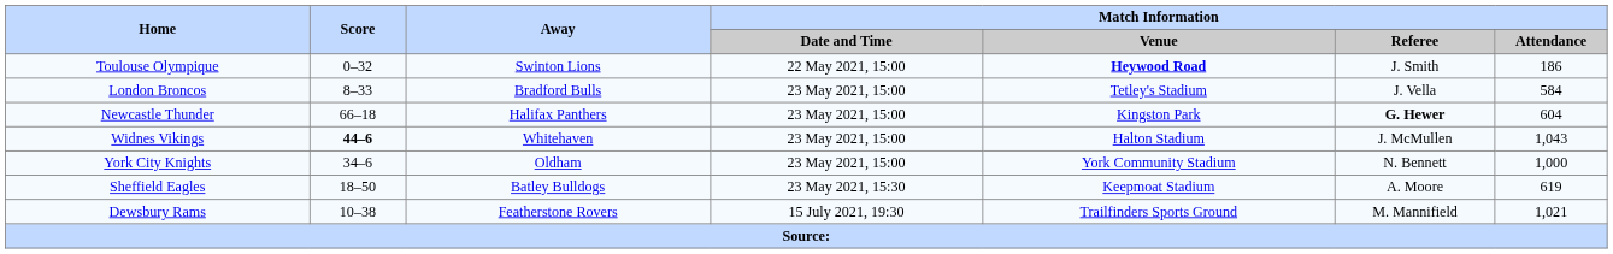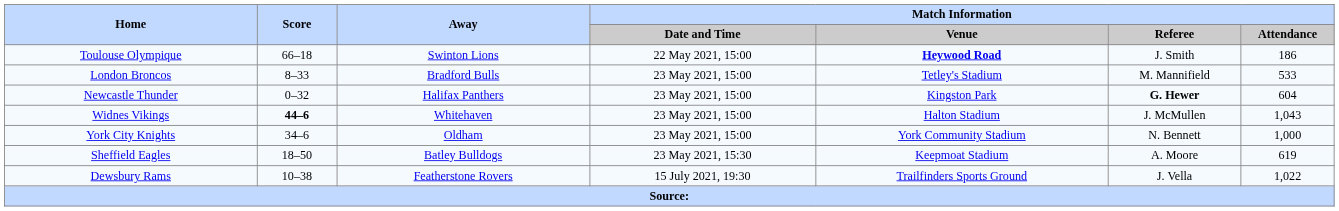Toulouse Olympique | Score: 0–32 -> 66–18
London Broncos | Match Information / Referee: J. Vella -> M. Mannifield
London Broncos | Match Information / Attendance: 584 -> 533
Newcastle Thunder | Score: 66–18 -> 0–32
Dewsbury Rams | Match Information / Referee: M. Mannifield -> J. Vella
Dewsbury Rams | Match Information / Attendance: 1,021 -> 1,022
